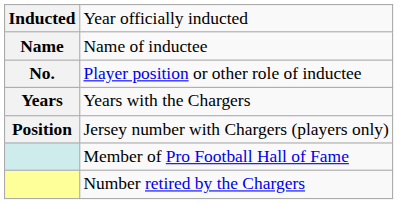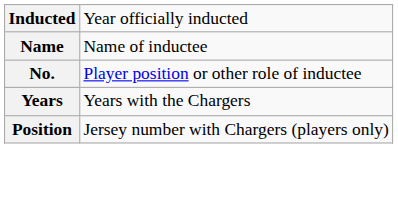- row: Member of Pro Football Hall of Fame
- row: Number retired by the Chargers
